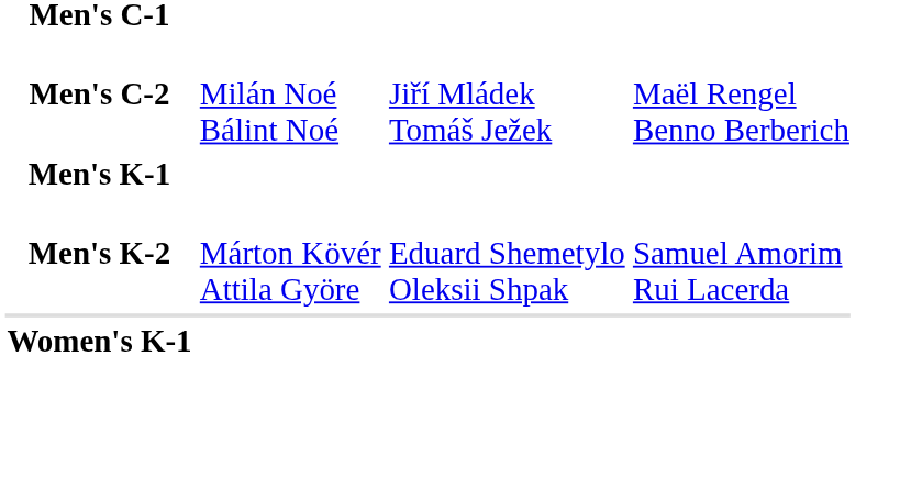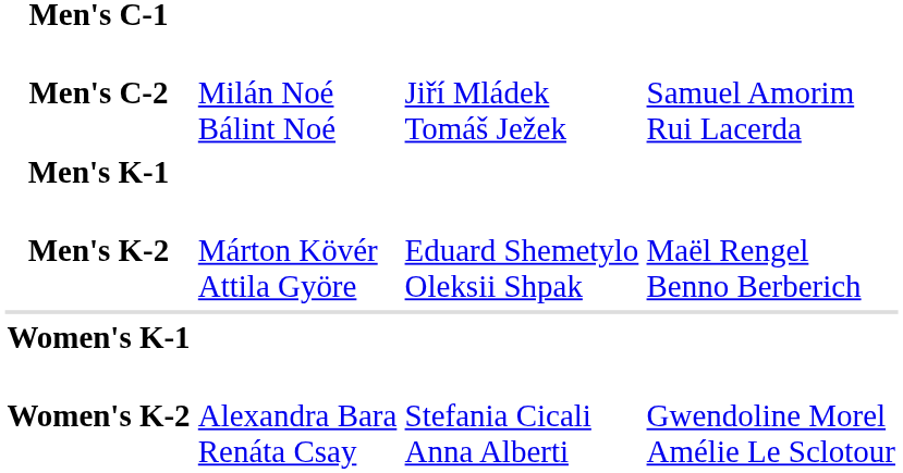Men's C-2 | column 4: Maël Rengel Benno Berberich -> Samuel Amorim Rui Lacerda
Men's K-2 | column 4: Samuel Amorim Rui Lacerda -> Maël Rengel Benno Berberich
+ row: Women's K-2 | Alexandra Bara Renáta Csay | Stefania Cicali Anna Alberti | Gwendoline Morel Amélie Le Sclotour
